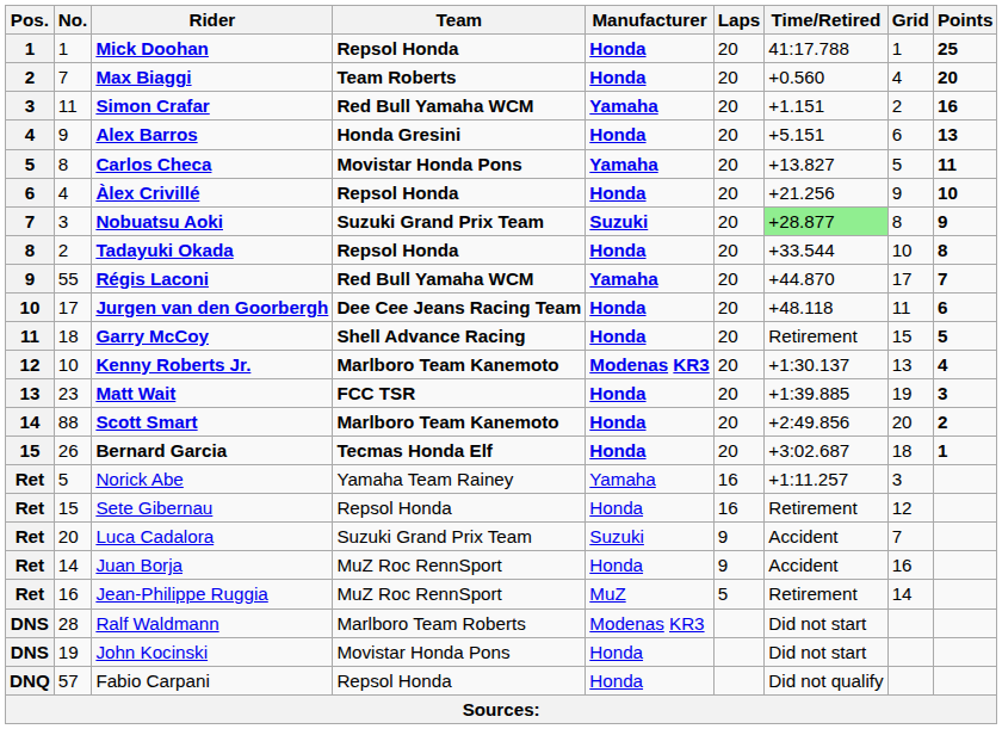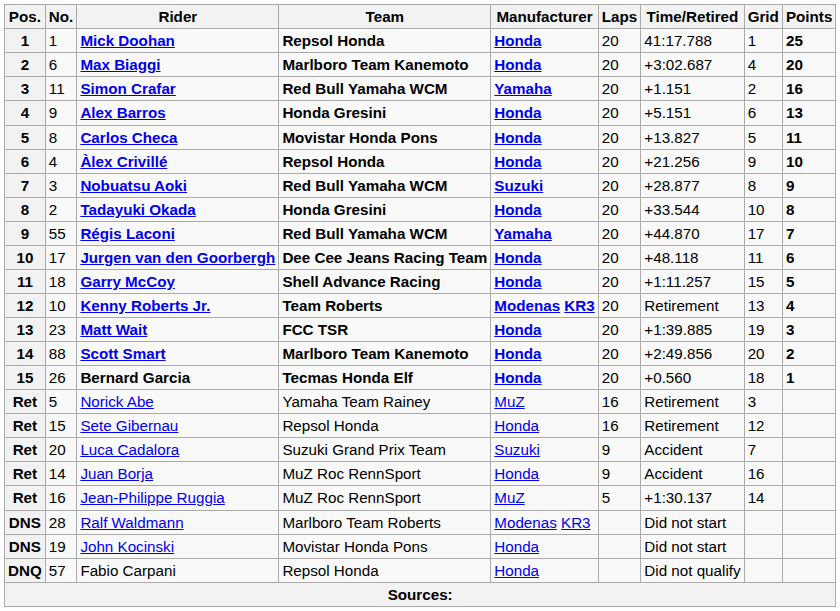Max Biaggi | No.: 7 -> 6
Max Biaggi | Team: Team Roberts -> Marlboro Team Kanemoto
Max Biaggi | Time/Retired: +0.560 -> +3:02.687
Carlos Checa | Manufacturer: Yamaha -> Honda
Nobuatsu Aoki | Team: Suzuki Grand Prix Team -> Red Bull Yamaha WCM
Nobuatsu Aoki | Time/Retired: lightgreen background -> no background
Tadayuki Okada | Team: Repsol Honda -> Honda Gresini
Garry McCoy | Time/Retired: Retirement -> +1:11.257
Kenny Roberts Jr. | Team: Marlboro Team Kanemoto -> Team Roberts
Kenny Roberts Jr. | Time/Retired: +1:30.137 -> Retirement
Bernard Garcia | Time/Retired: +3:02.687 -> +0.560
Norick Abe | Manufacturer: Yamaha -> MuZ
Norick Abe | Time/Retired: +1:11.257 -> Retirement
Jean-Philippe Ruggia | Time/Retired: Retirement -> +1:30.137
